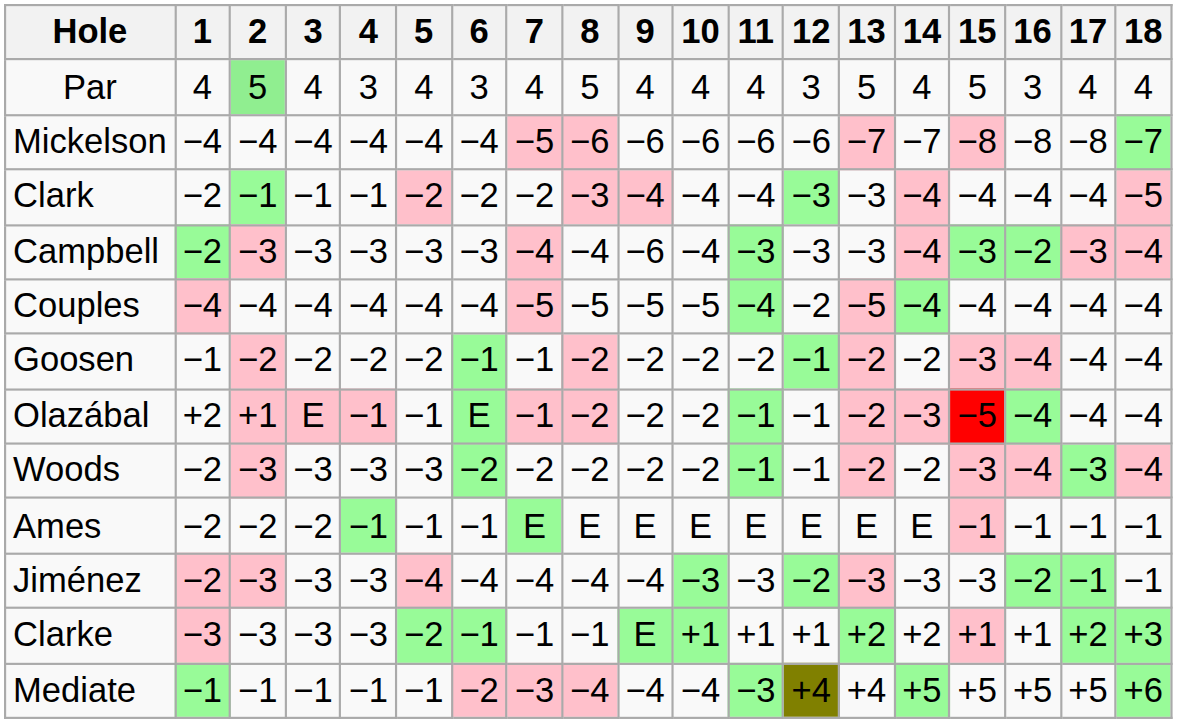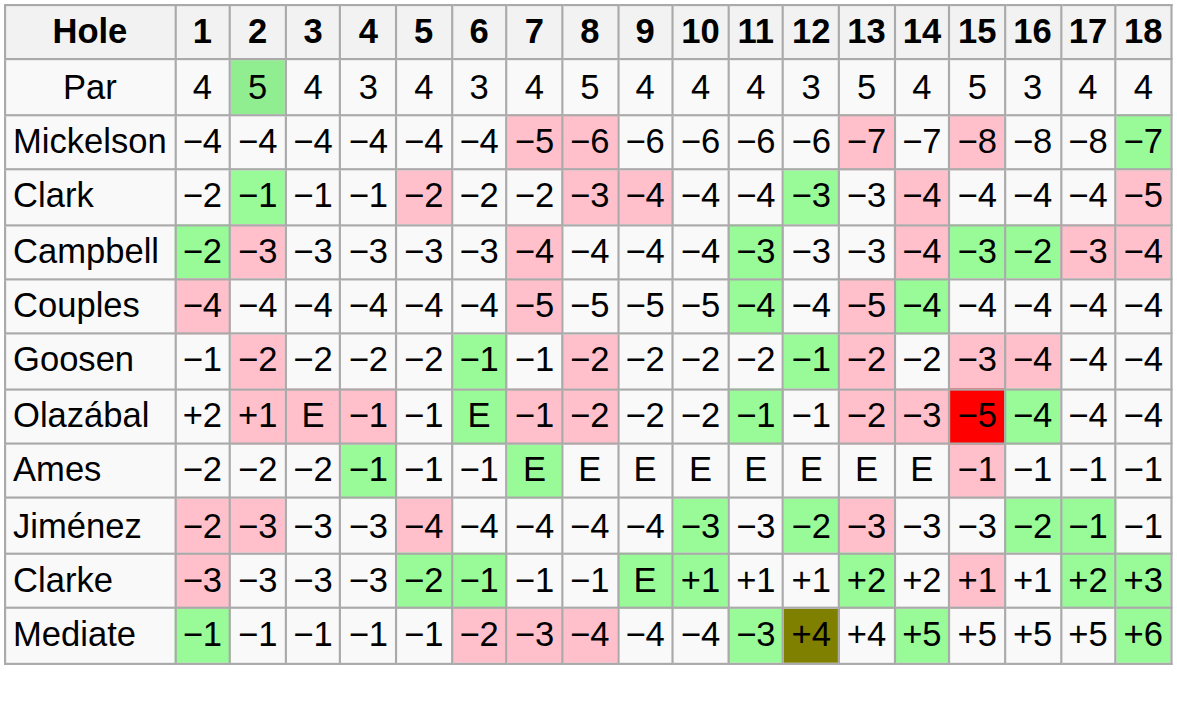Campbell | 9: −6 -> −4
Couples | 12: −2 -> −4
- row: Woods | −2 | −3 | −3 | −3 | −3 | −2 | −2 | −2 | −2 | −2 | −1 | −1 | −2 | −2 | −3 | −4 | −3 | −4
